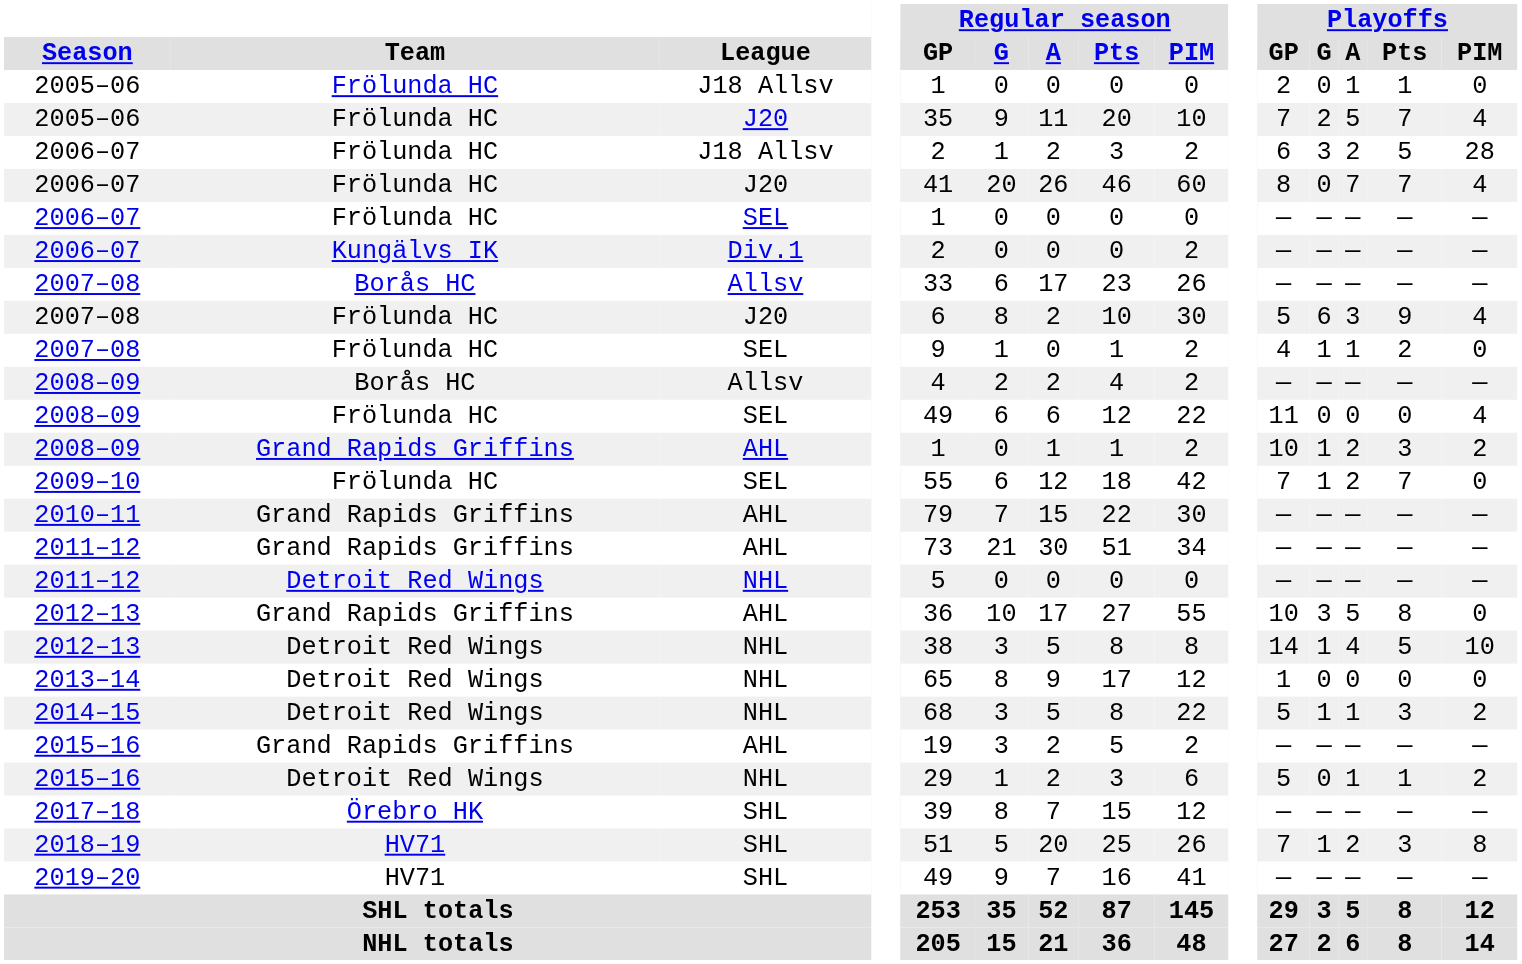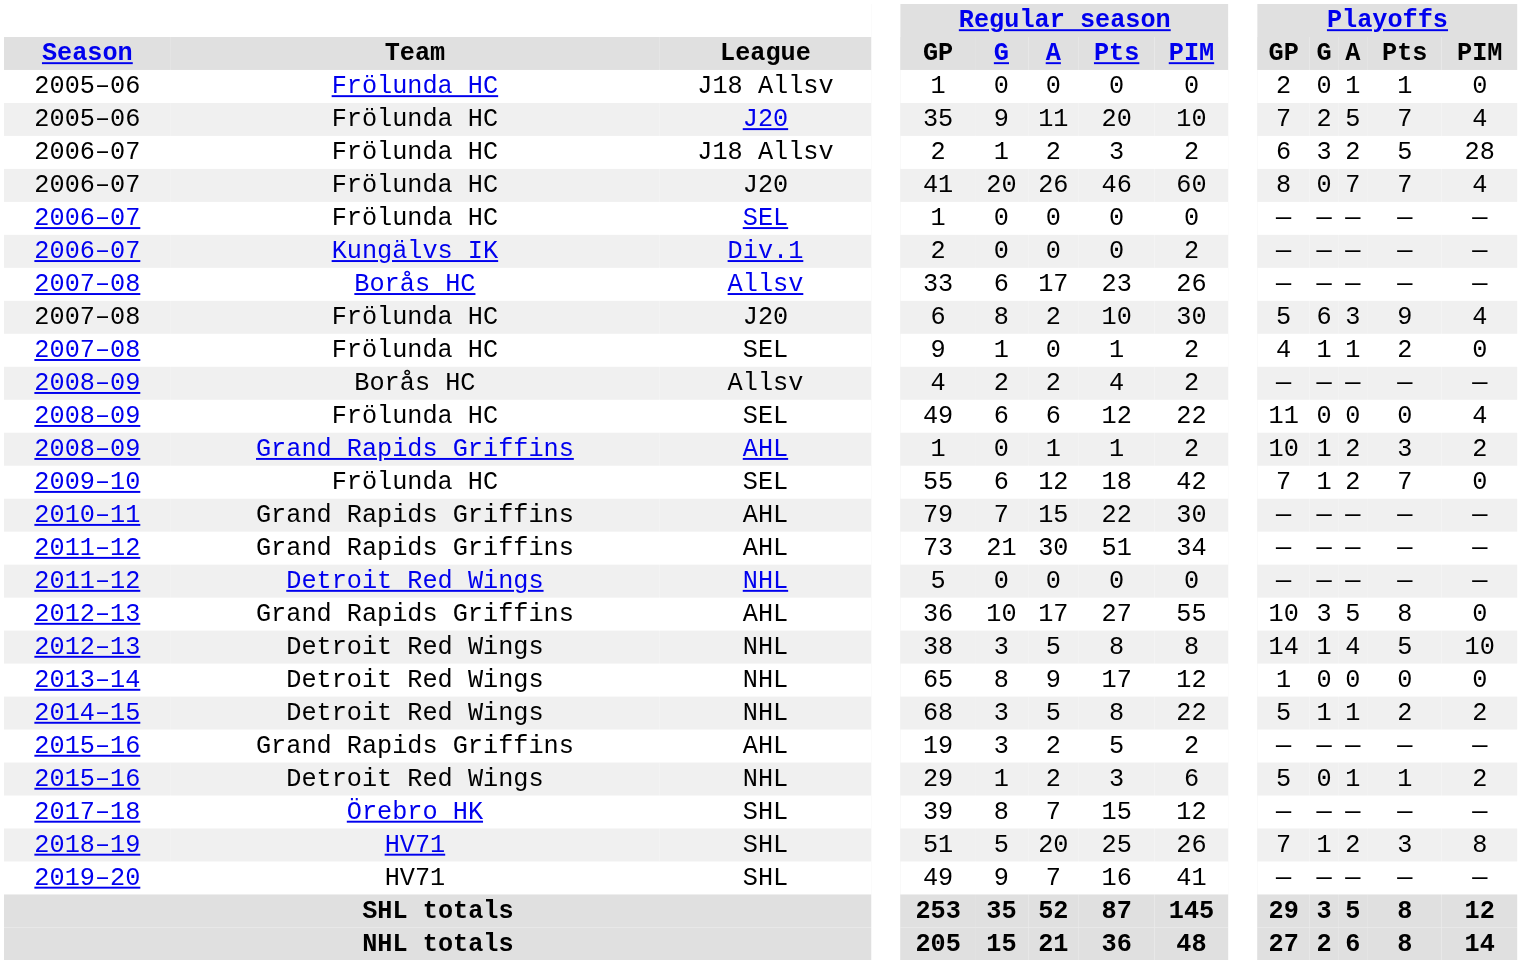2014–15 | Playoffs / Pts: 3 -> 2
